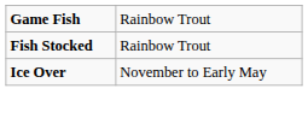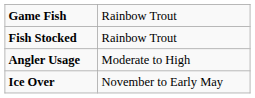+ row: Angler Usage | Moderate to High
